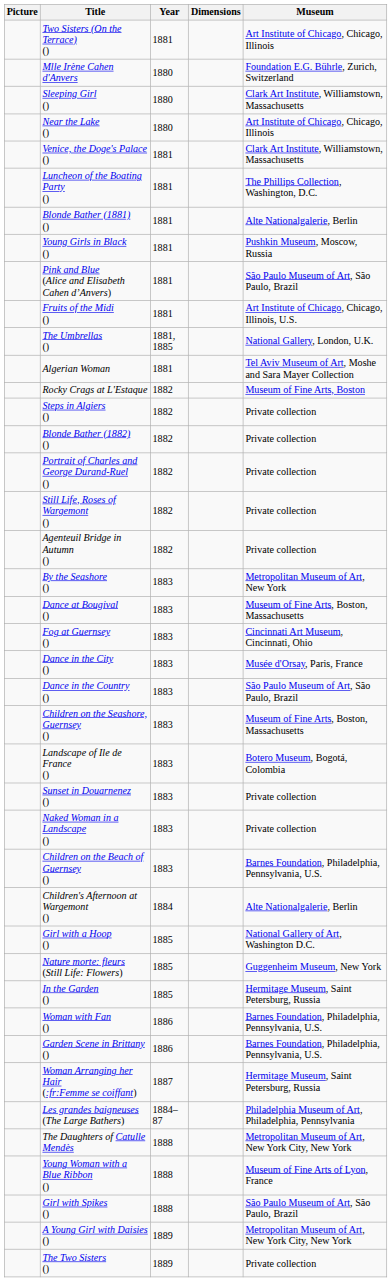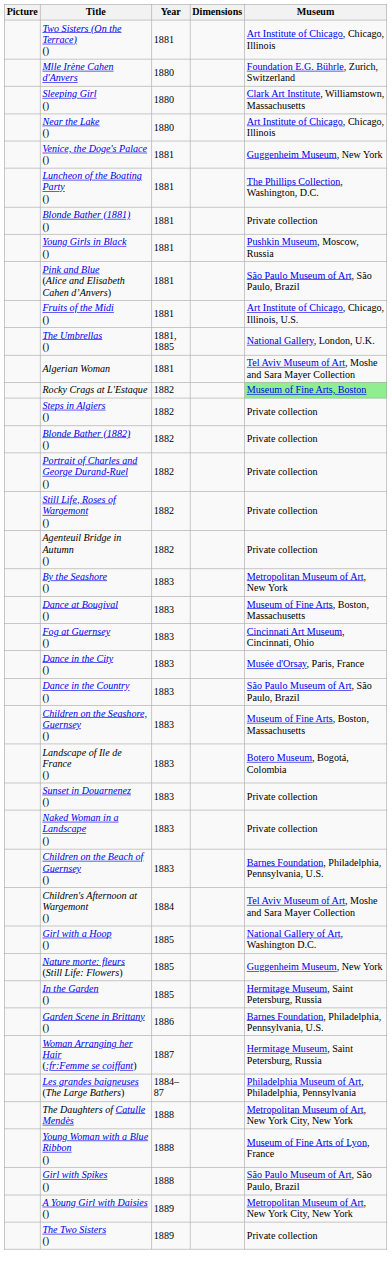Venice, the Doge's Palace () | Museum: Clark Art Institute, Williamstown, Massachusetts -> Guggenheim Museum, New York
Blonde Bather (1881) () | Museum: Alte Nationalgalerie, Berlin -> Private collection
Rocky Crags at L'Estaque | Museum: no background -> lightgreen background
Children's Afternoon at Wargemont () | Museum: Alte Nationalgalerie, Berlin -> Tel Aviv Museum of Art, Moshe and Sara Mayer Collection
- row: Woman with Fan () | 1886 | Barnes Foundation, Philadelphia, Pennsylvania, U.S.
